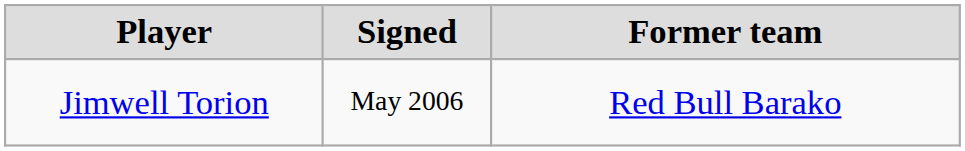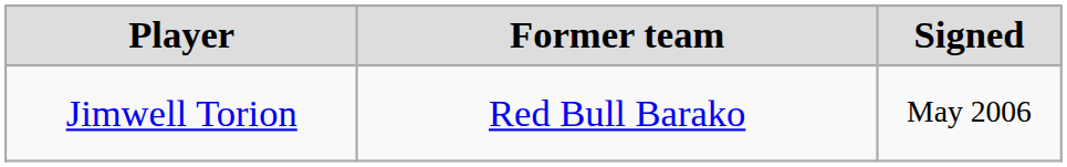columns swapped: Signed <-> Former team
